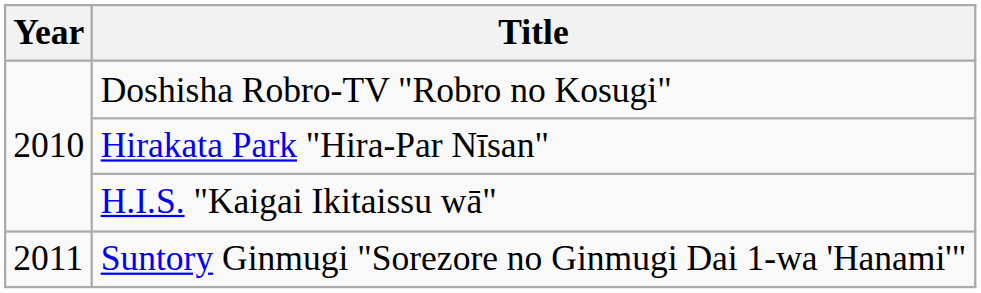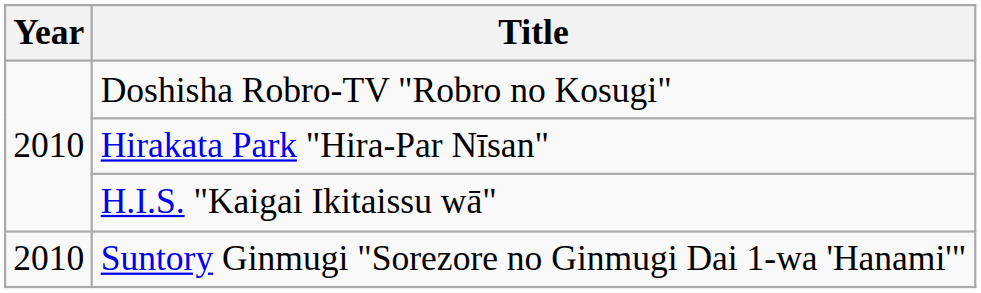Suntory Ginmugi "Sorezore no Ginmugi Dai 1-wa 'Hanami'" | Year: 2011 -> 2010
